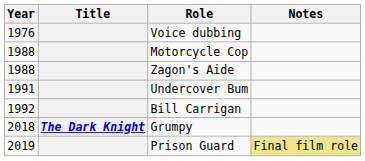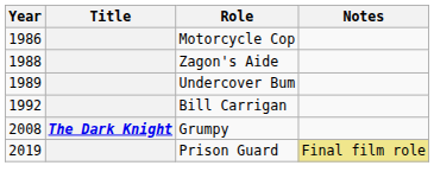- row: 1976 | Voice dubbing
Motorcycle Cop | Year: 1988 -> 1986
Undercover Bum | Year: 1991 -> 1989
Grumpy | Year: 2018 -> 2008
